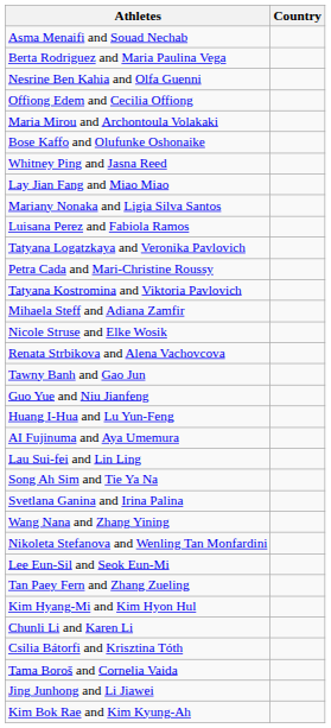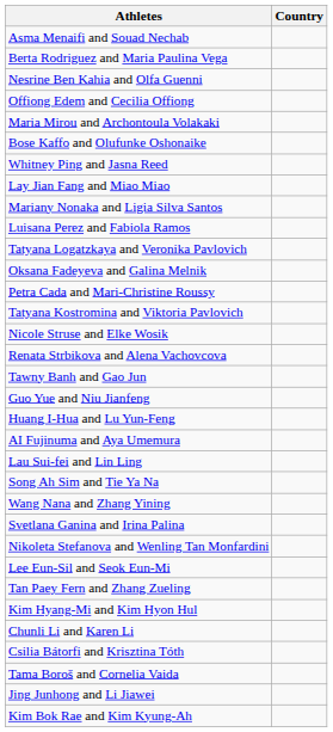+ row: Oksana Fadeyeva and Galina Melnik
- row: Mihaela Steff and Adiana Zamfir
rows swapped: Svetlana Ganina and Irina Palina <-> Wang Nana and Zhang Yining
